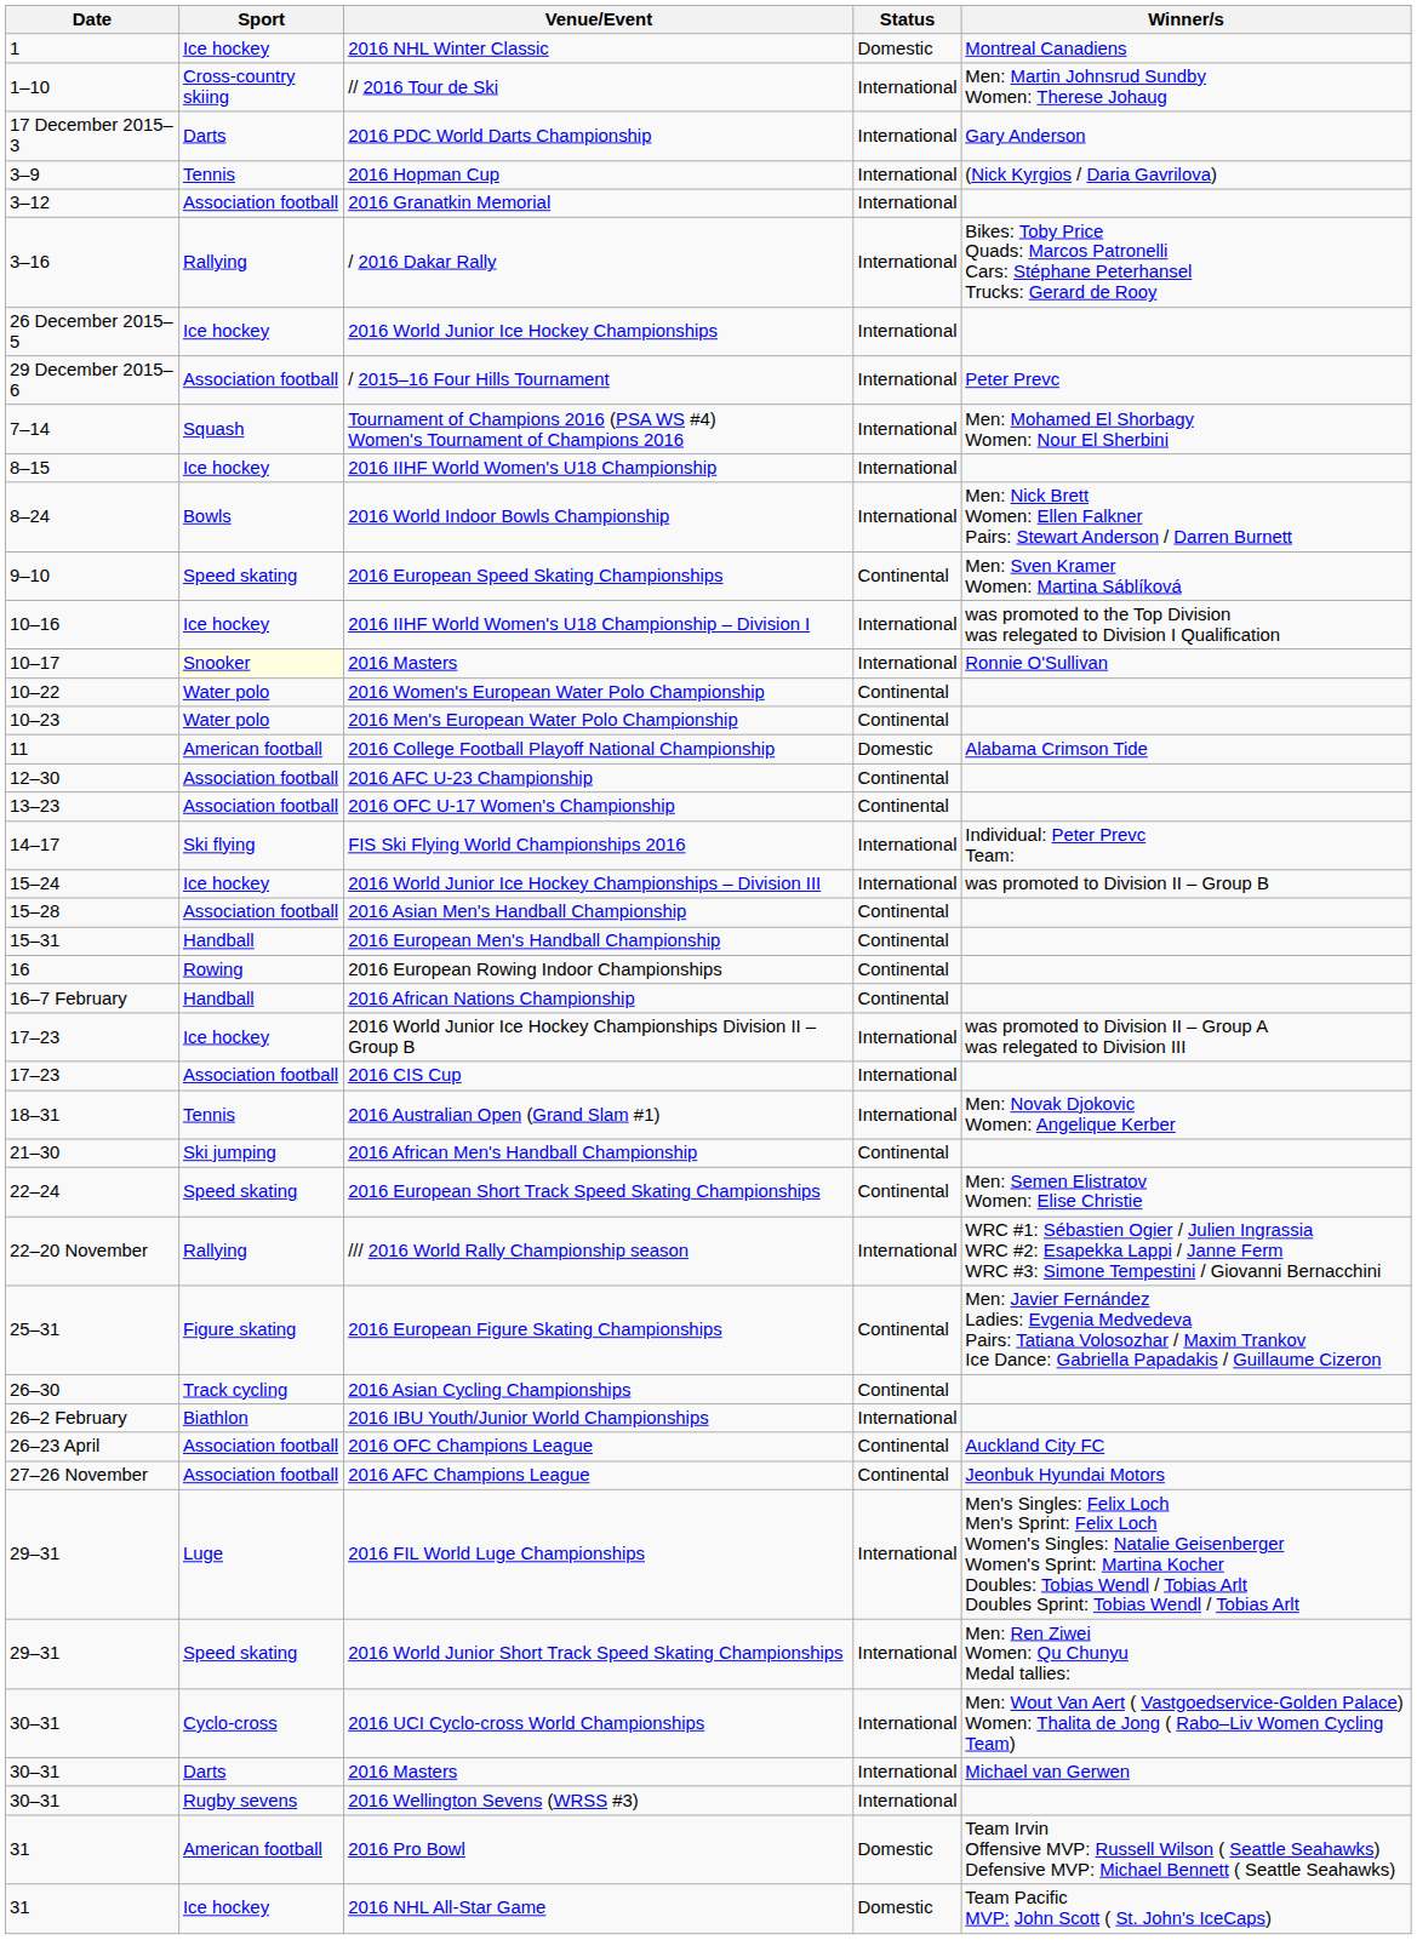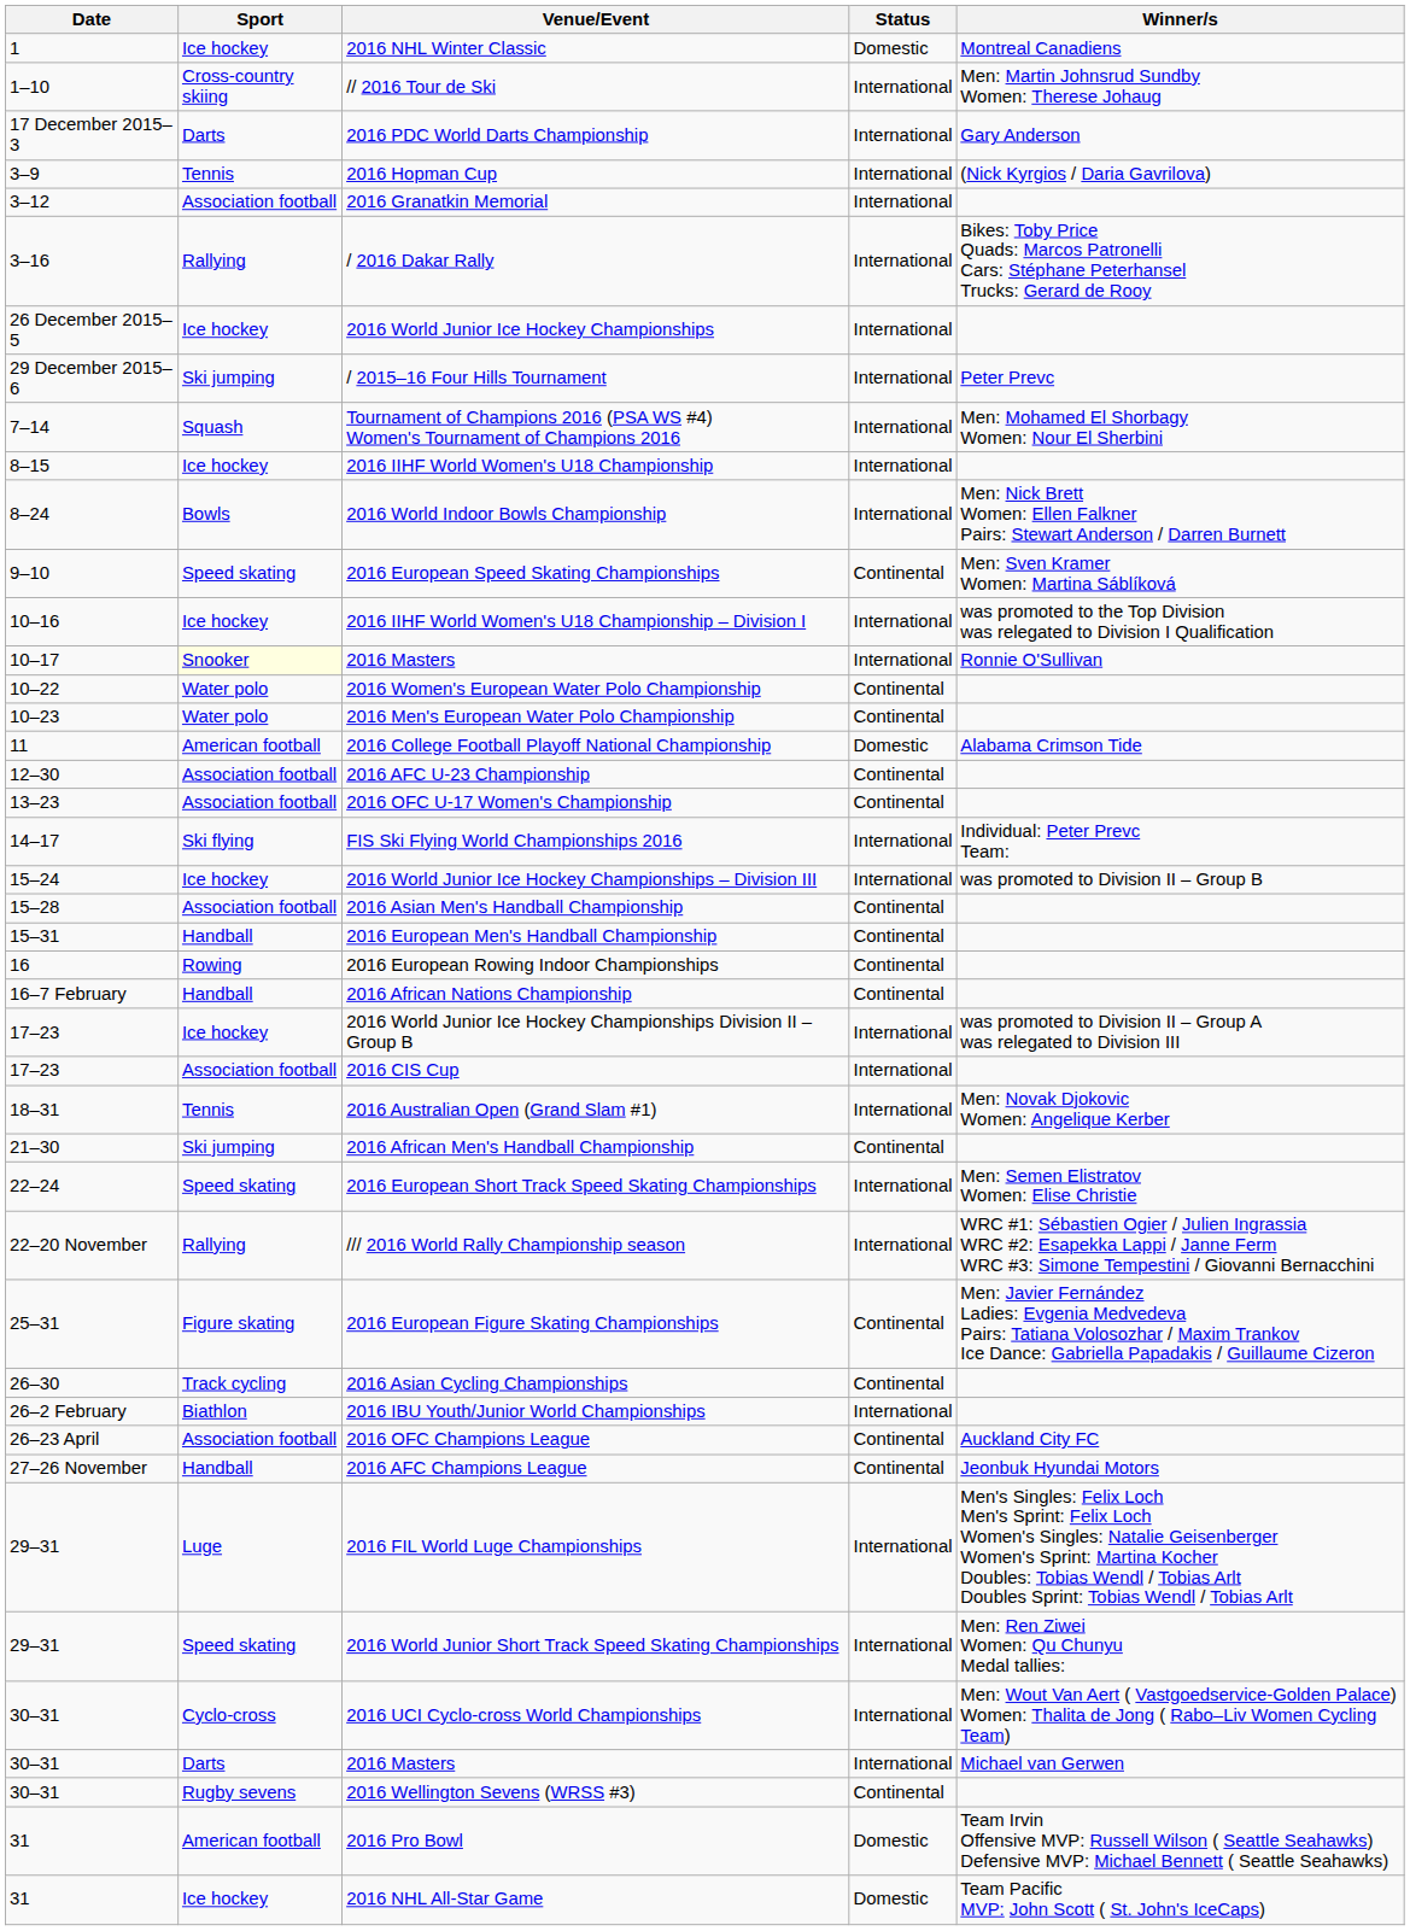/ 2015–16 Four Hills Tournament | Sport: Association football -> Ski jumping
2016 European Short Track Speed Skating Championships | Status: Continental -> International
2016 AFC Champions League | Sport: Association football -> Handball
2016 Wellington Sevens (WRSS #3) | Status: International -> Continental
